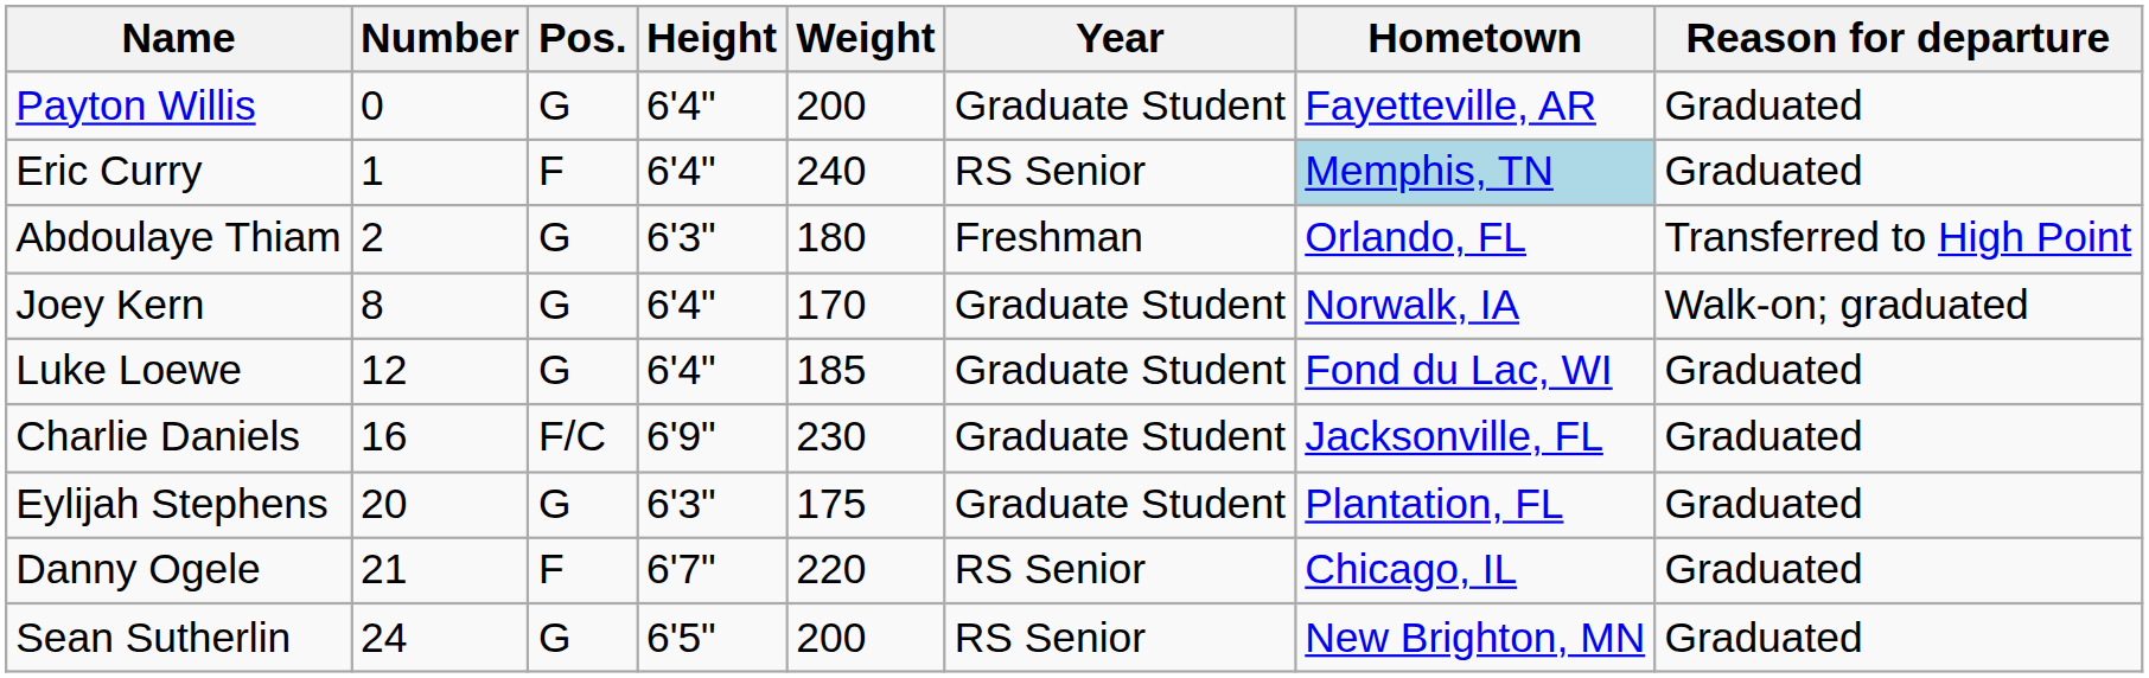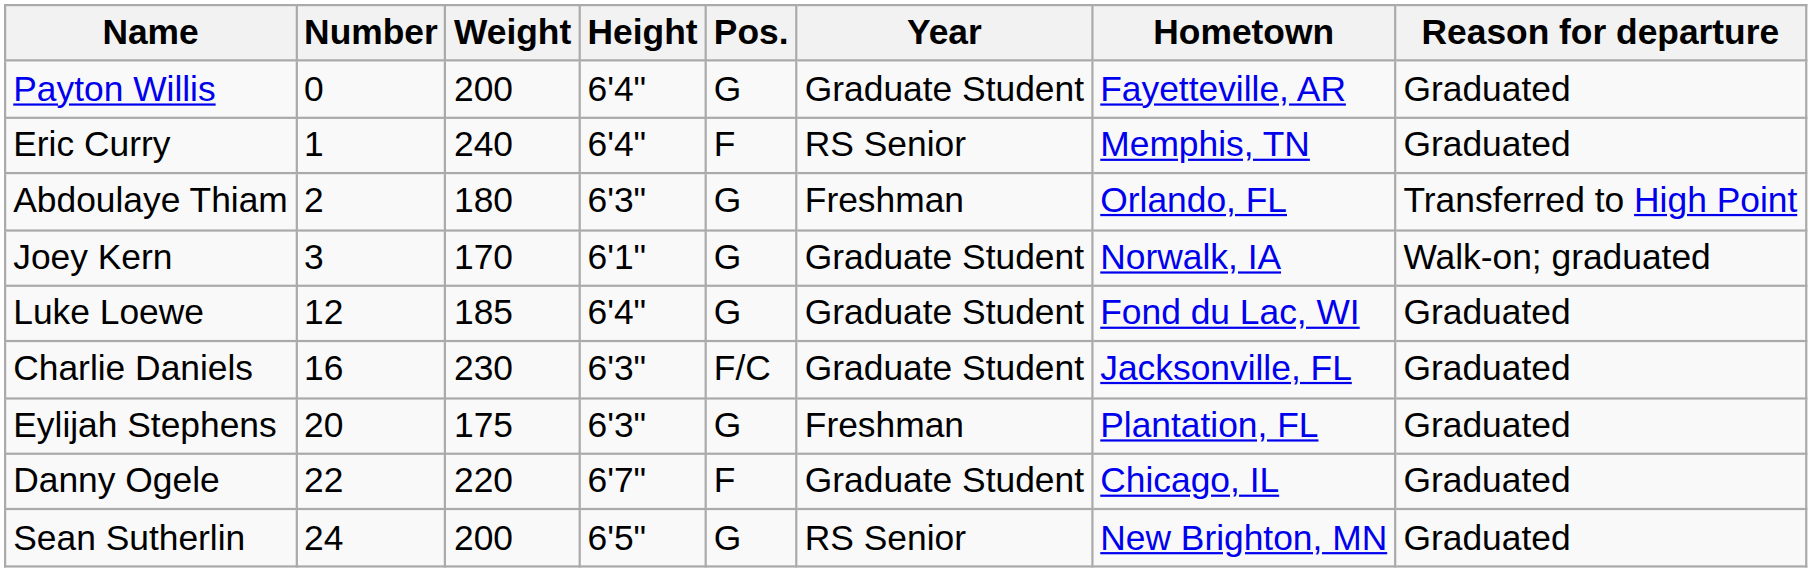columns swapped: Pos. <-> Weight
Eric Curry | Hometown: lightblue background -> no background
Joey Kern | Number: 8 -> 3
Joey Kern | Height: 6'4" -> 6'1"
Charlie Daniels | Height: 6'9" -> 6'3"
Eylijah Stephens | Year: Graduate Student -> Freshman
Danny Ogele | Number: 21 -> 22
Danny Ogele | Year: RS Senior -> Graduate Student
